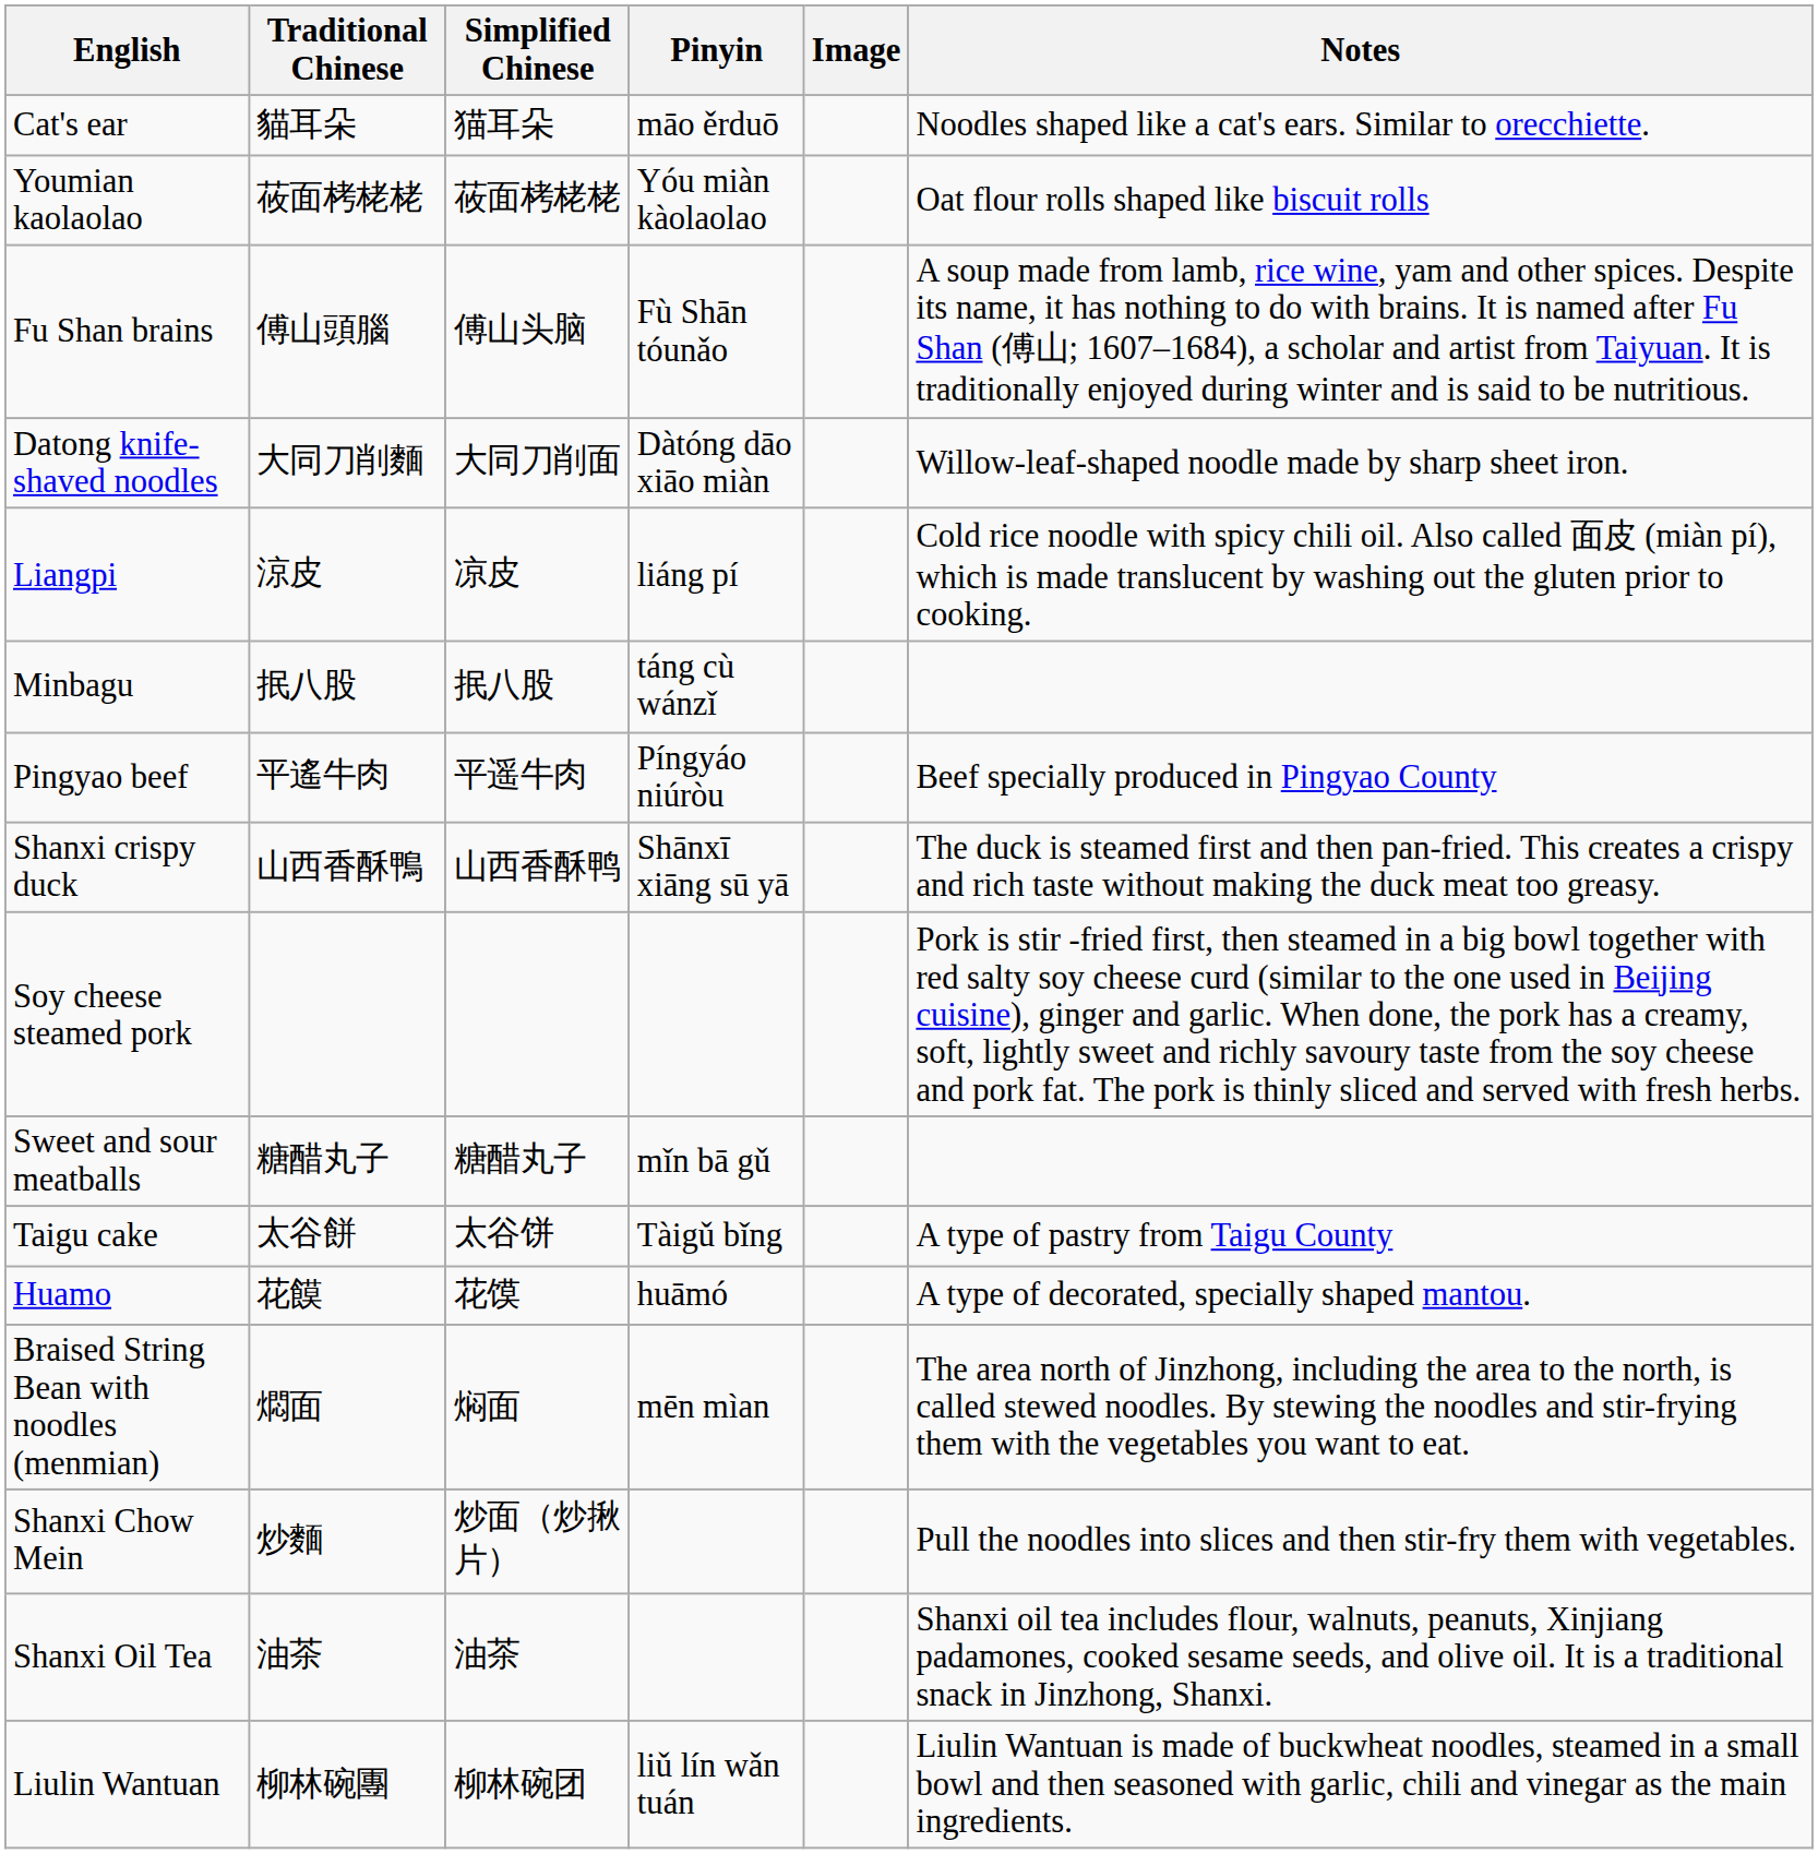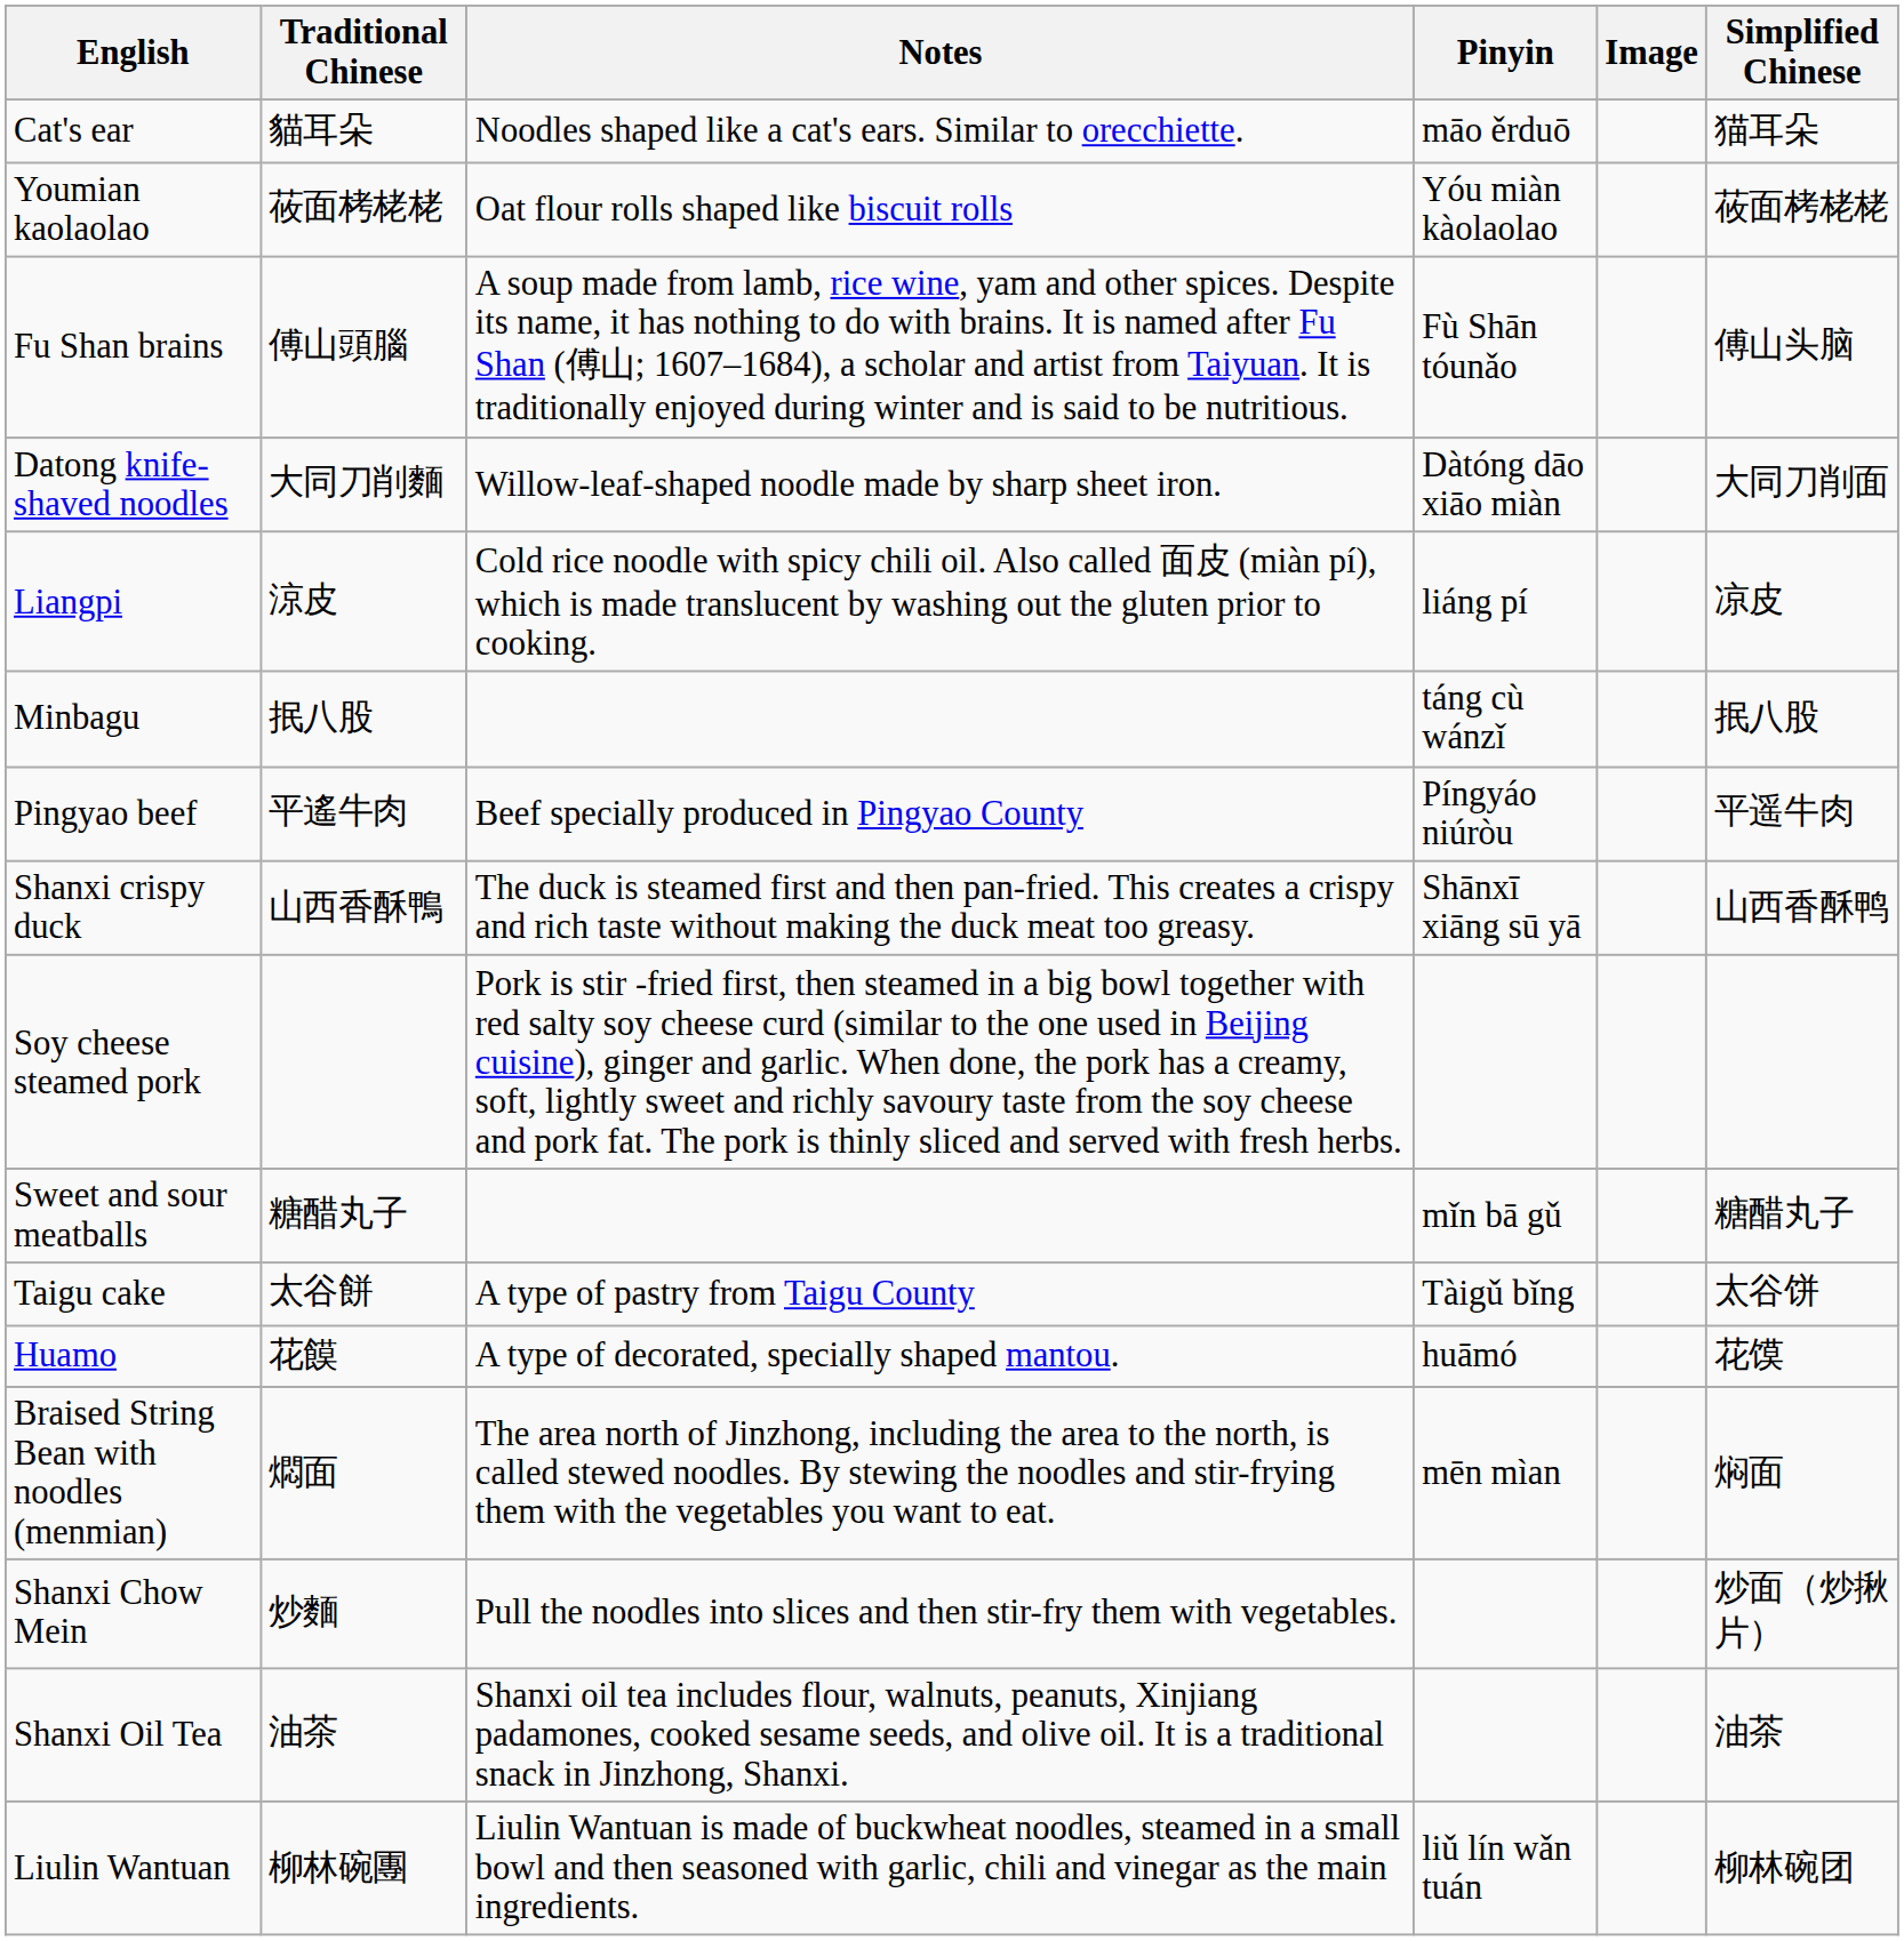columns swapped: Simplified Chinese <-> Notes
